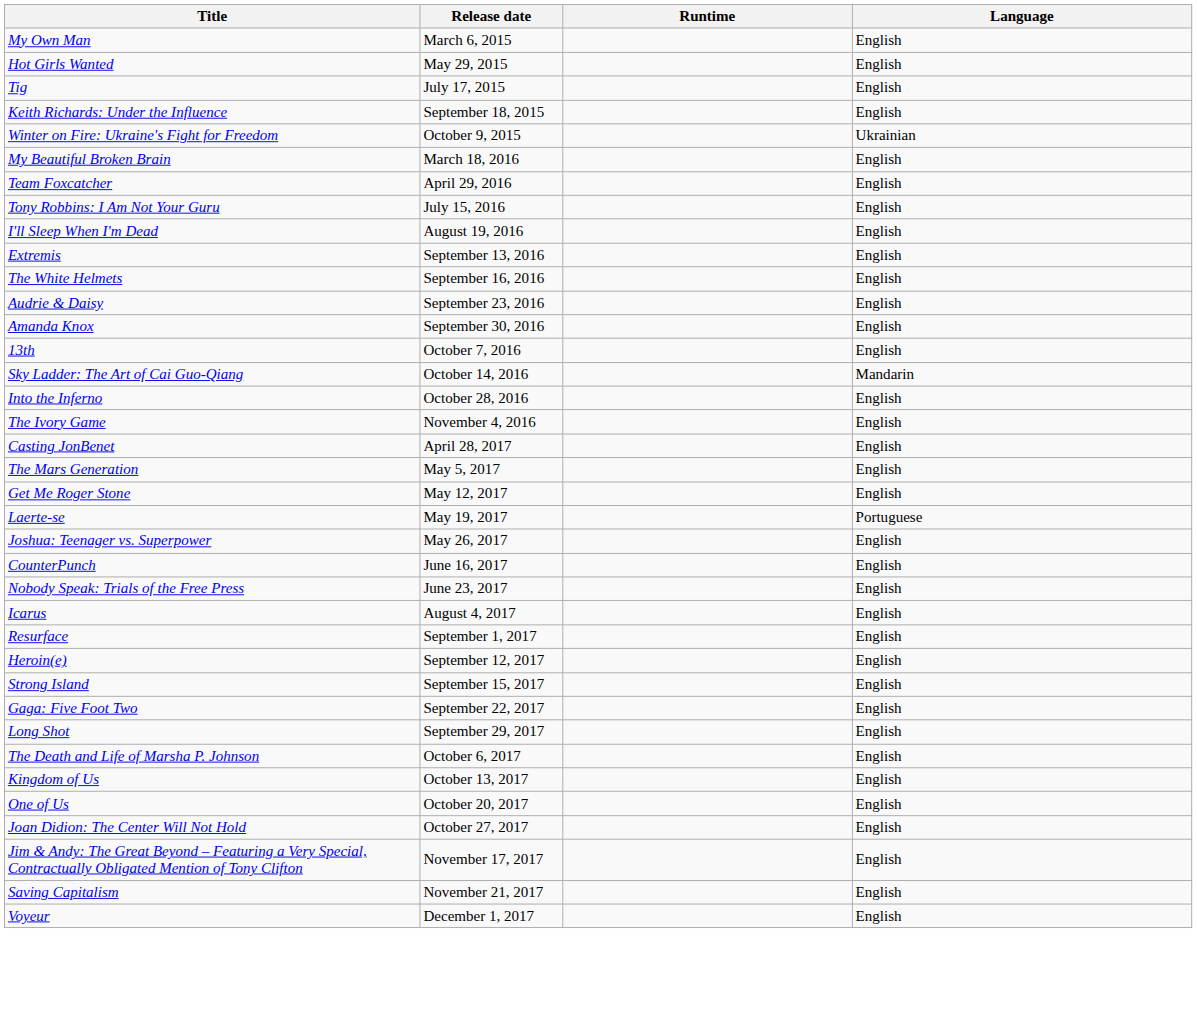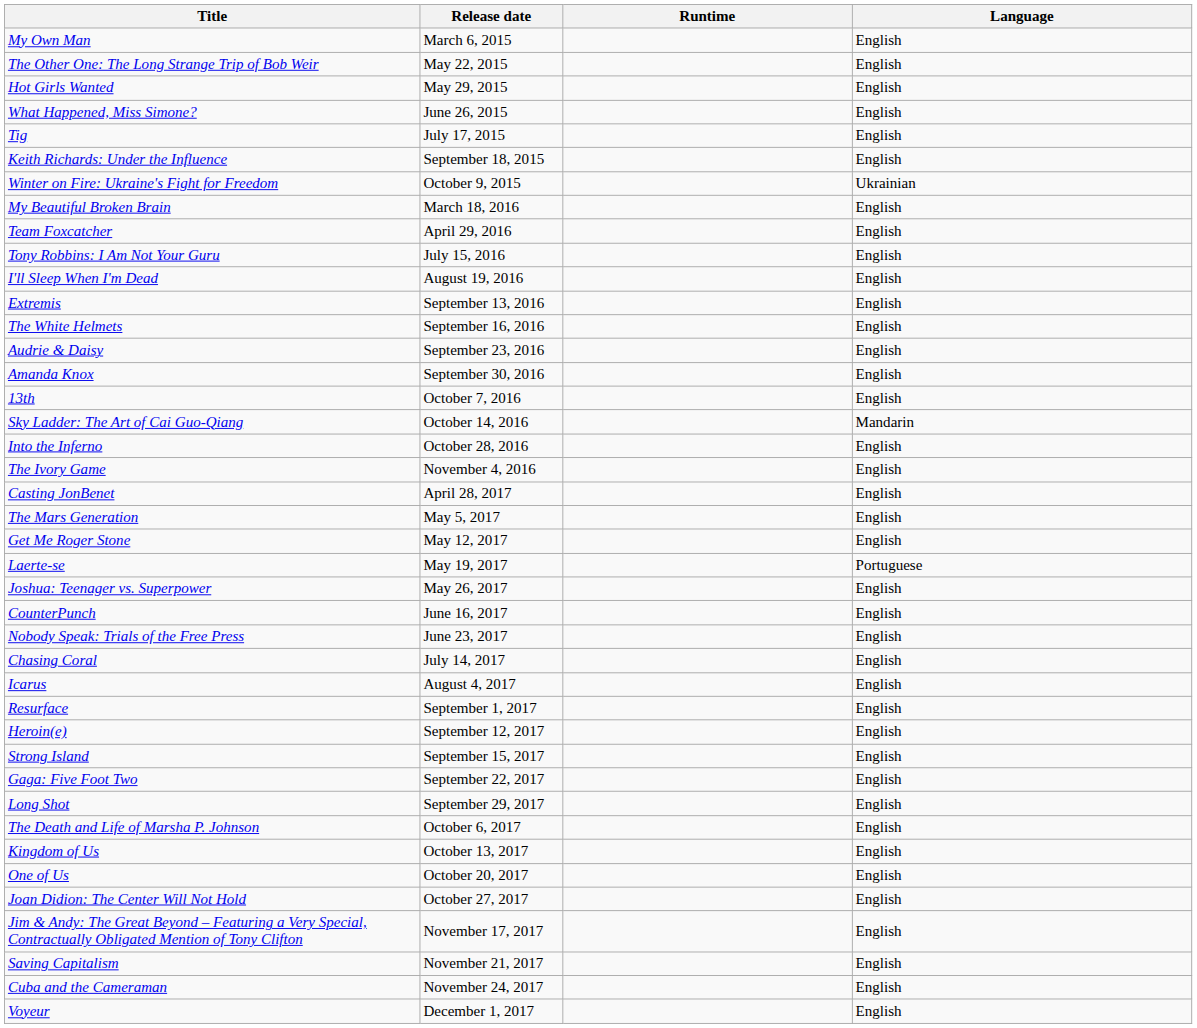+ row: The Other One: The Long Strange Trip of Bob Weir | May 22, 2015 | English
+ row: What Happened, Miss Simone? | June 26, 2015 | English
+ row: Chasing Coral | July 14, 2017 | English
+ row: Cuba and the Cameraman | November 24, 2017 | English
